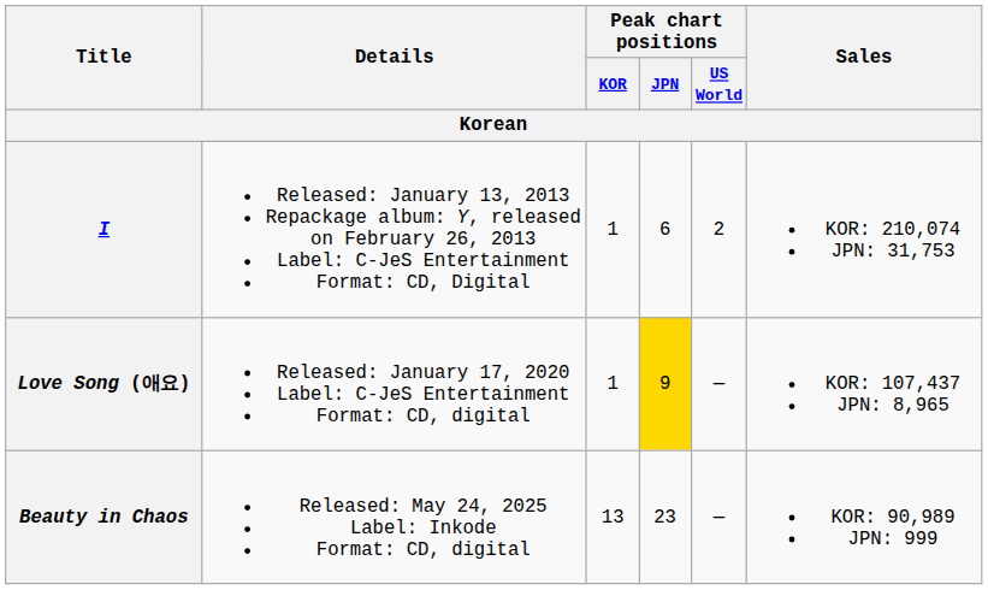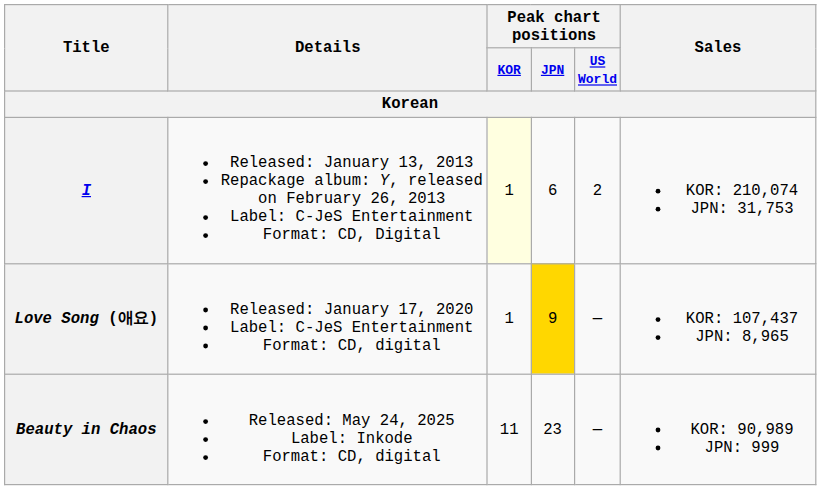I | Peak chart positions / KOR: no background -> lightyellow background
Beauty in Chaos | Peak chart positions / KOR: 13 -> 11
